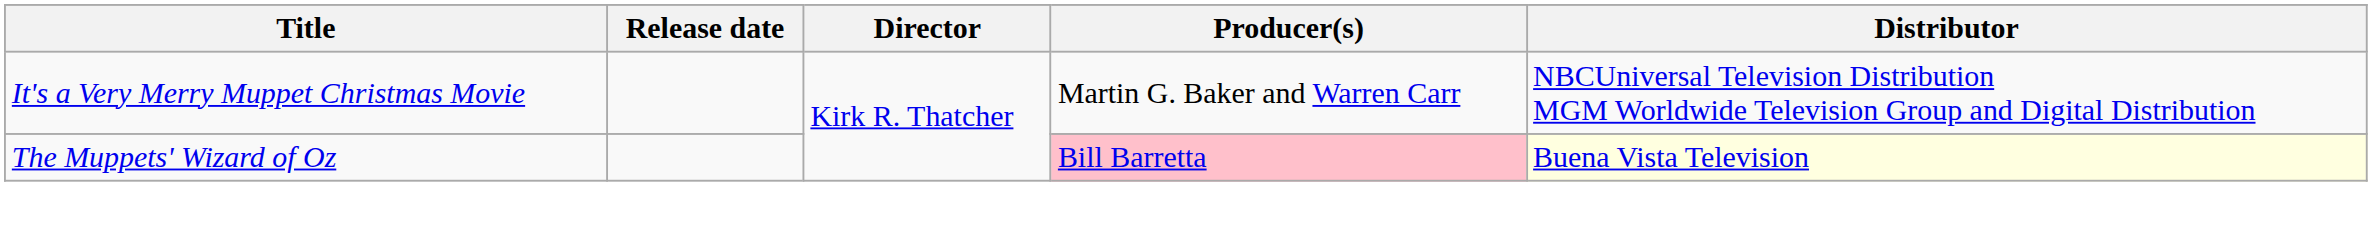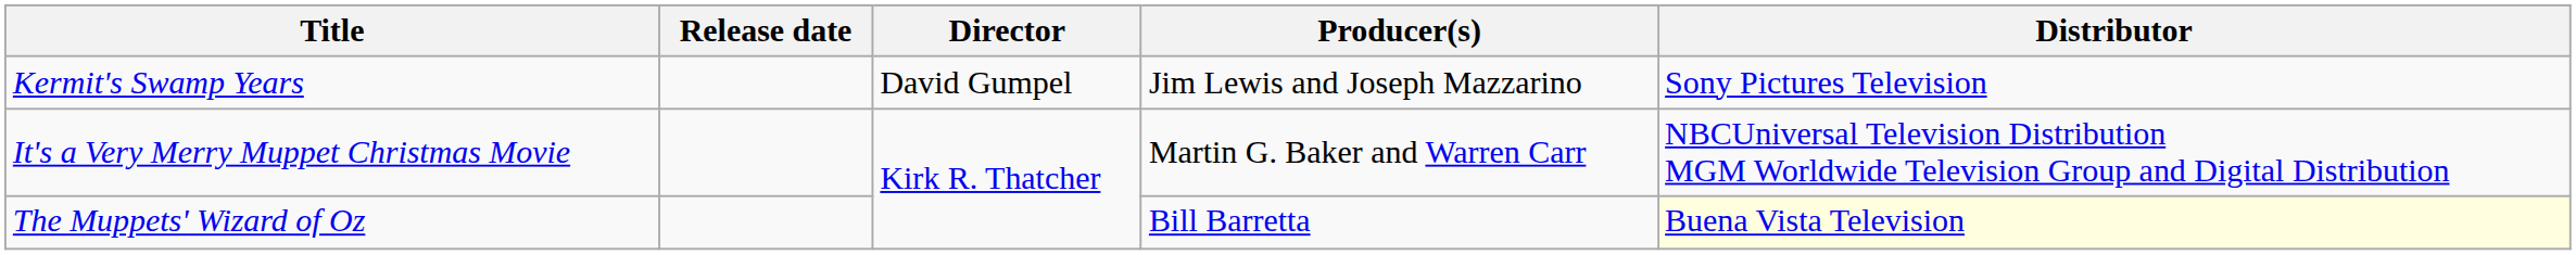+ row: Kermit's Swamp Years | David Gumpel | Jim Lewis and Joseph Mazzarino | Sony Pictures Television
The Muppets' Wizard of Oz | Producer(s): pink background -> no background
